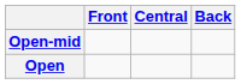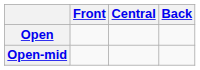rows swapped: Open-mid <-> Open
